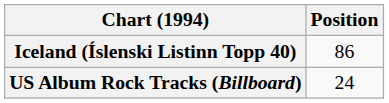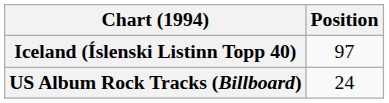Iceland (Íslenski Listinn Topp 40) | Position: 86 -> 97
